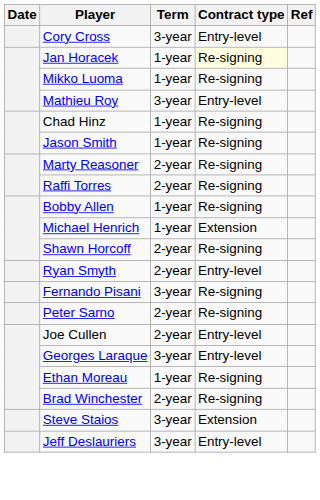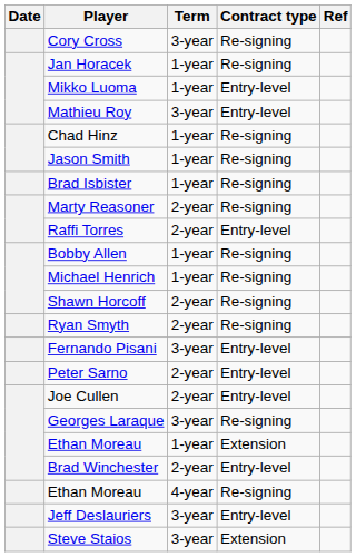Cory Cross | Contract type: Entry-level -> Re-signing
Jan Horacek | Contract type: lightyellow background -> no background
Mikko Luoma | Contract type: Re-signing -> Entry-level
+ row: Brad Isbister | 1-year | Re-signing
Raffi Torres | Contract type: Re-signing -> Entry-level
Michael Henrich | Contract type: Extension -> Re-signing
Ryan Smyth | Contract type: Entry-level -> Re-signing
Fernando Pisani | Contract type: Re-signing -> Entry-level
Peter Sarno | Contract type: Re-signing -> Entry-level
Georges Laraque | Contract type: Entry-level -> Re-signing
Ethan Moreau / 1-year | Contract type: Re-signing -> Extension
Brad Winchester | Contract type: Re-signing -> Entry-level
+ row: Ethan Moreau | 4-year | Re-signing
rows swapped: Steve Staios <-> Jeff Deslauriers
